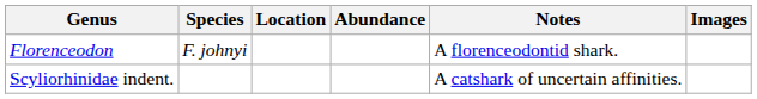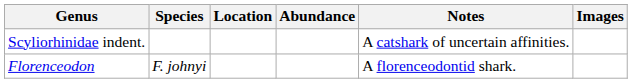rows swapped: Scyliorhinidae indent. <-> Florenceodon
